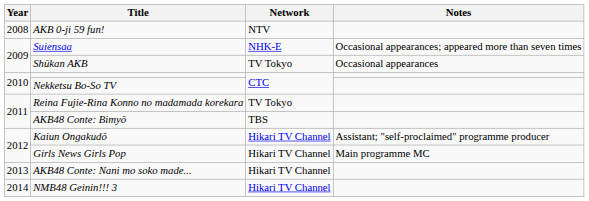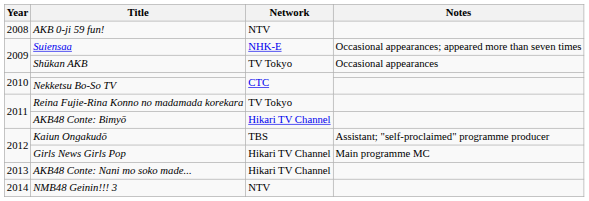AKB48 Conte: Bimyō | Network: TBS -> Hikari TV Channel
Kaiun Ongakudō | Network: Hikari TV Channel -> TBS
NMB48 Geinin!!! 3 | Network: Hikari TV Channel -> NTV
